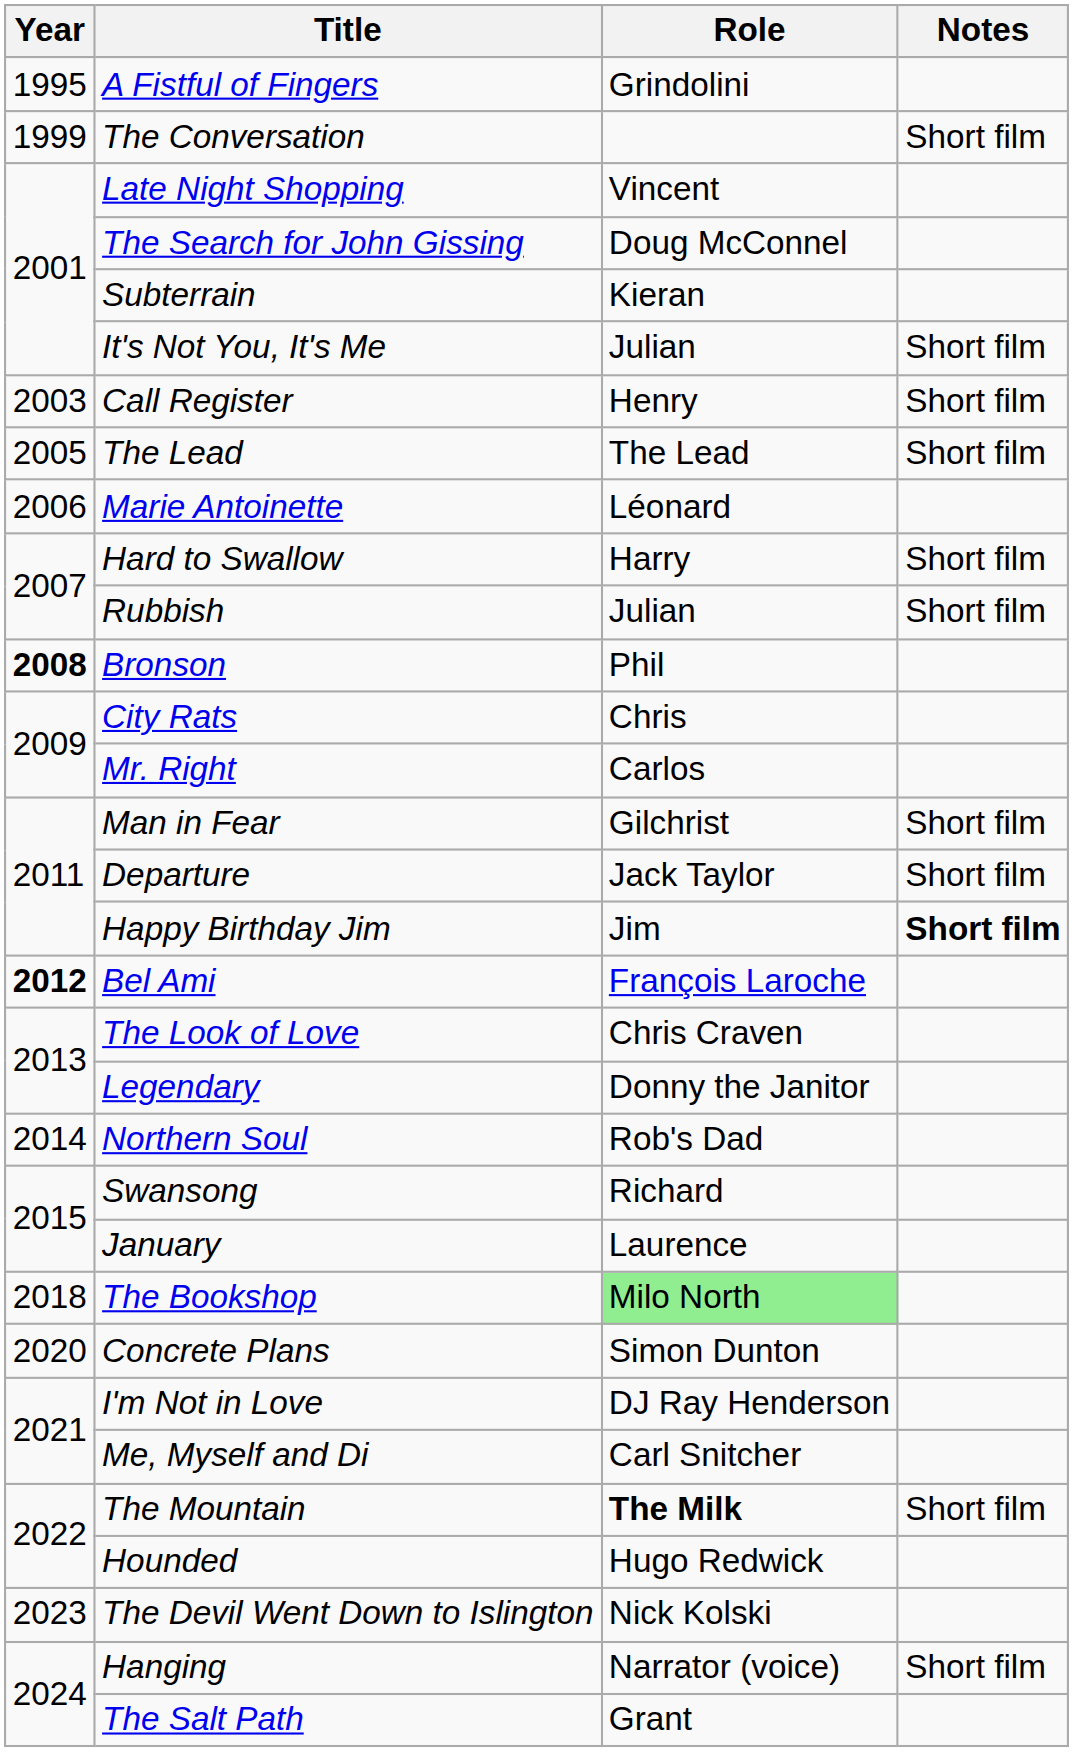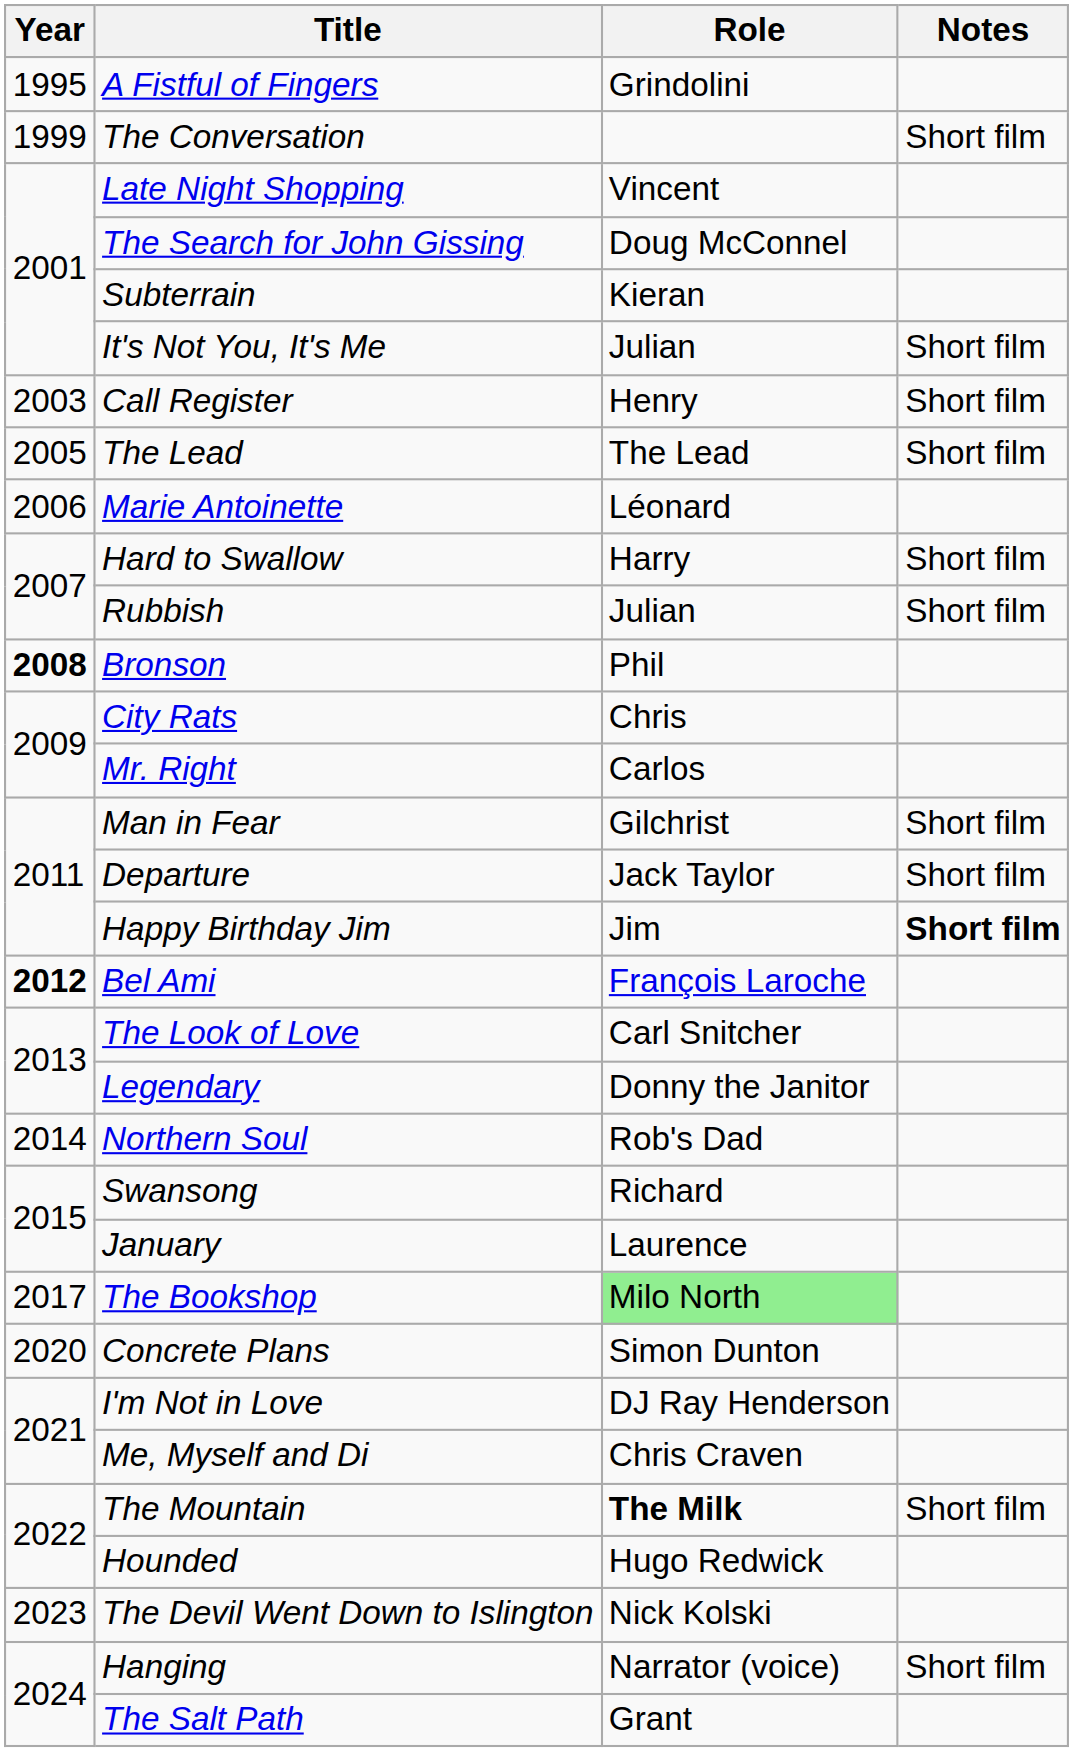The Look of Love | Role: Chris Craven -> Carl Snitcher
The Bookshop | Year: 2018 -> 2017
Me, Myself and Di | Role: Carl Snitcher -> Chris Craven
